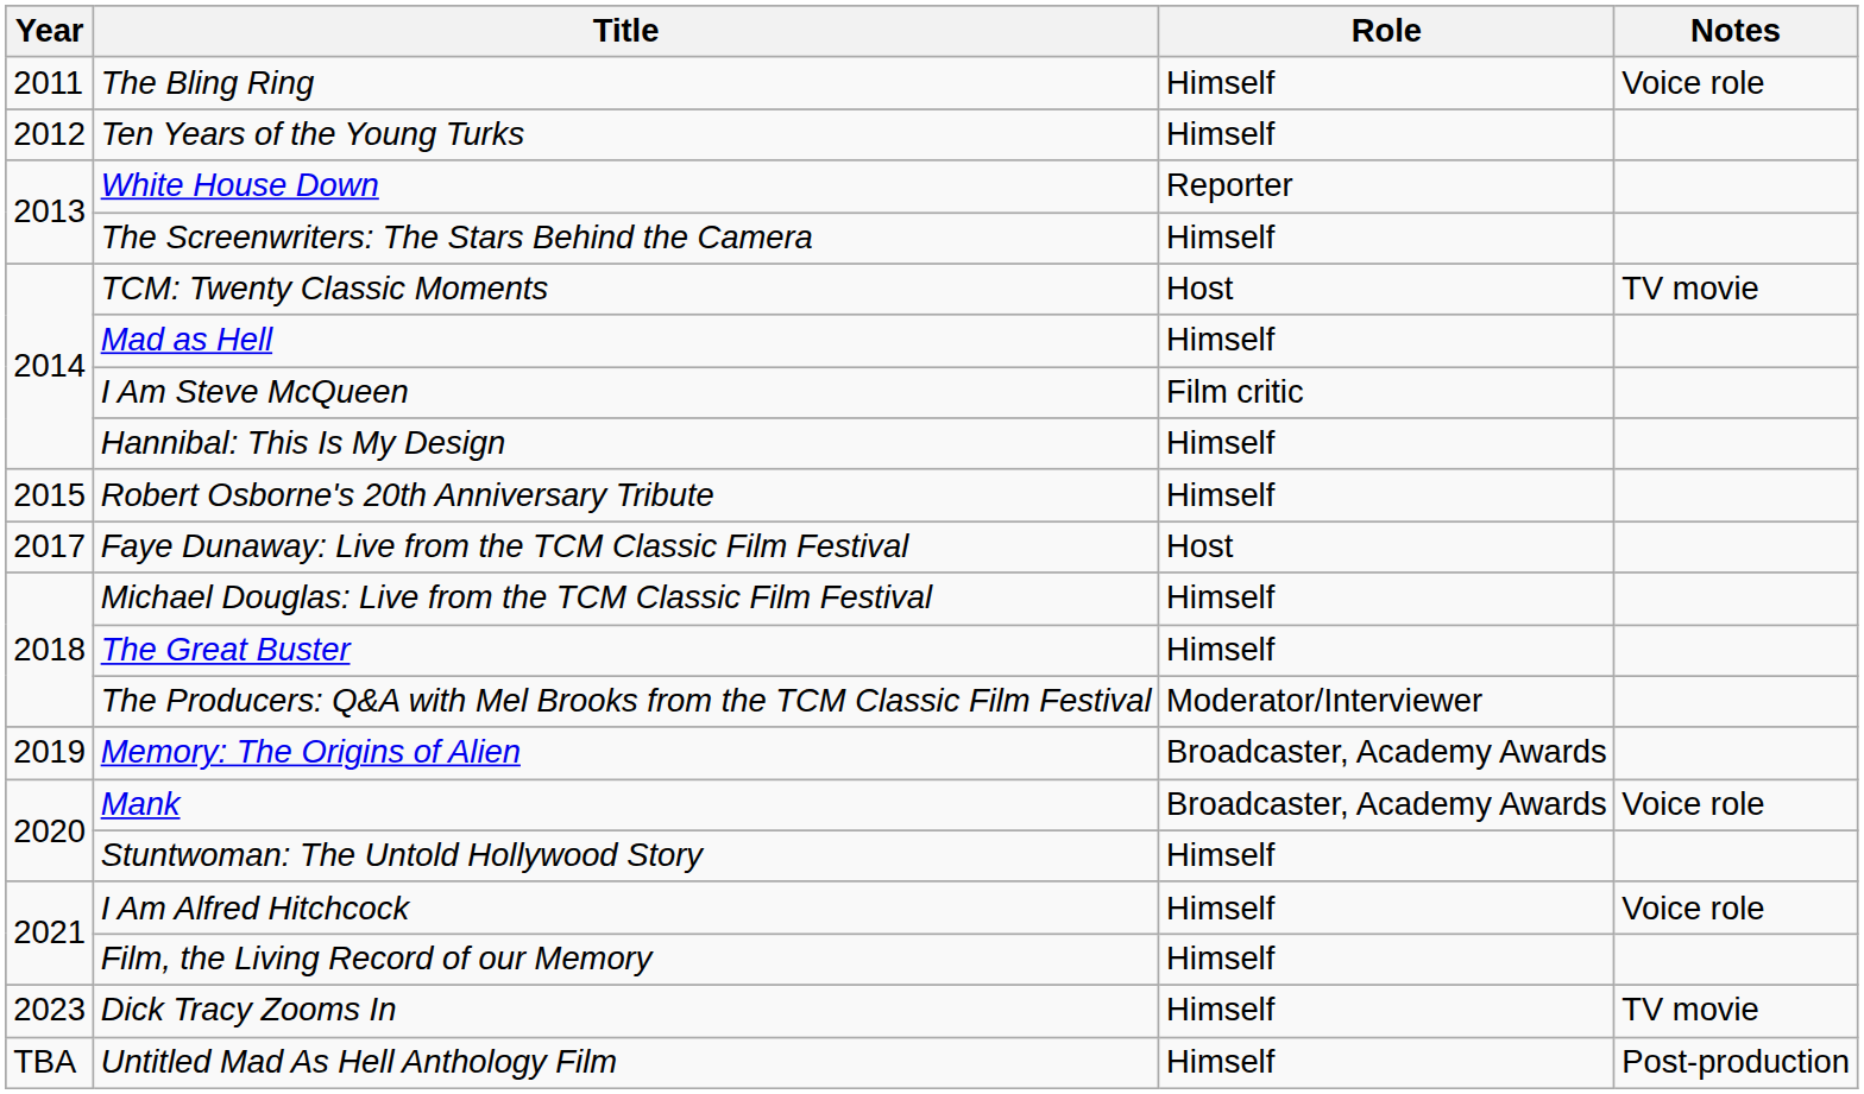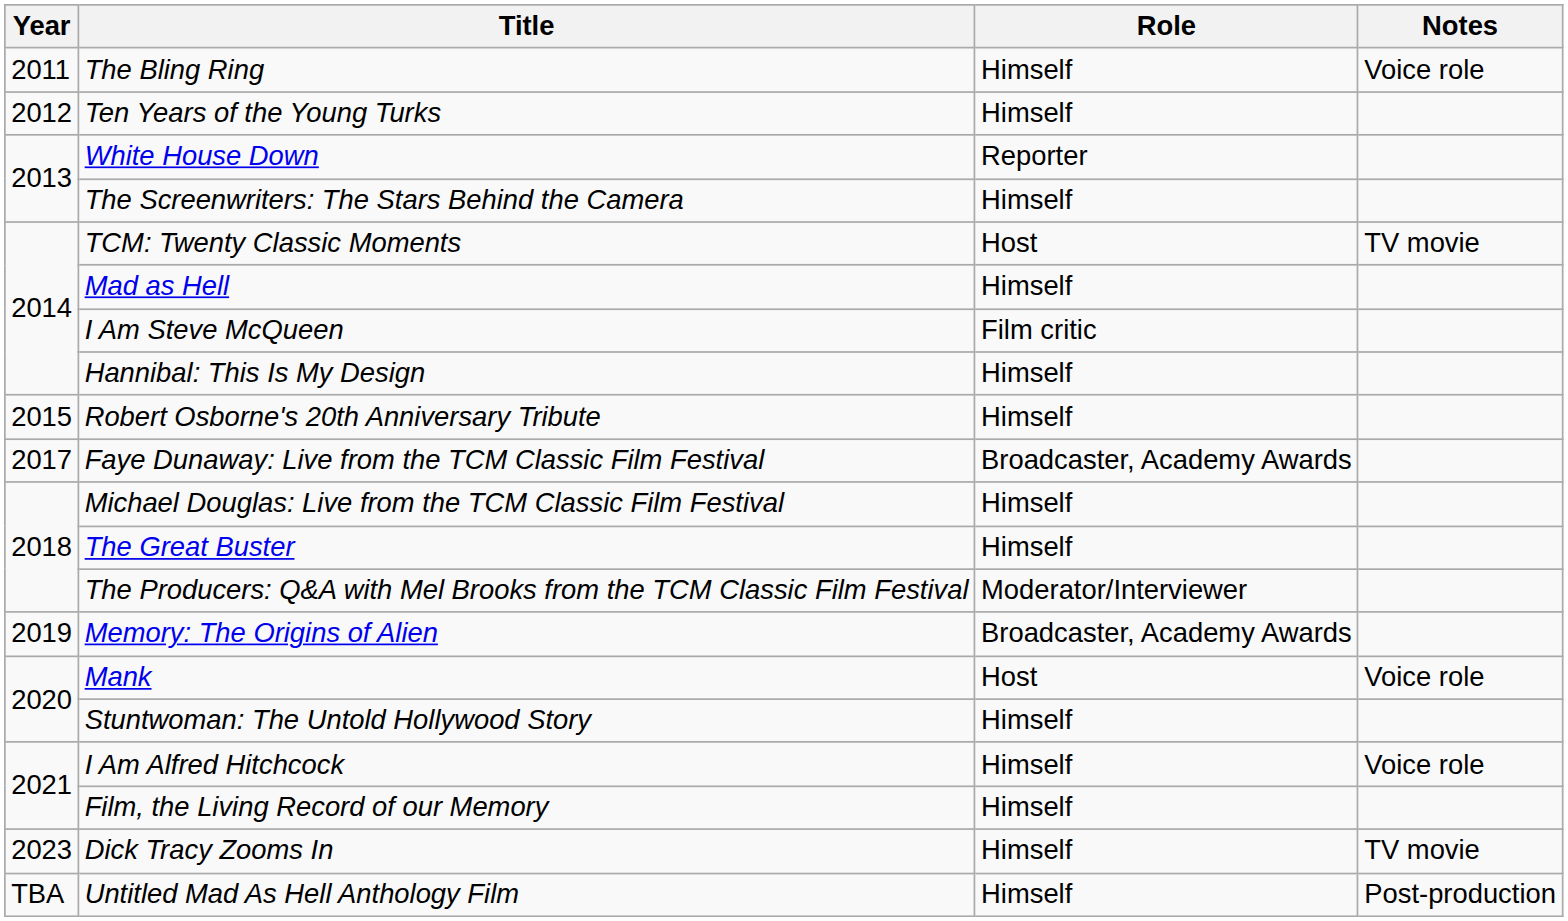Faye Dunaway: Live from the TCM Classic Film Festival | Role: Host -> Broadcaster, Academy Awards
Mank | Role: Broadcaster, Academy Awards -> Host
